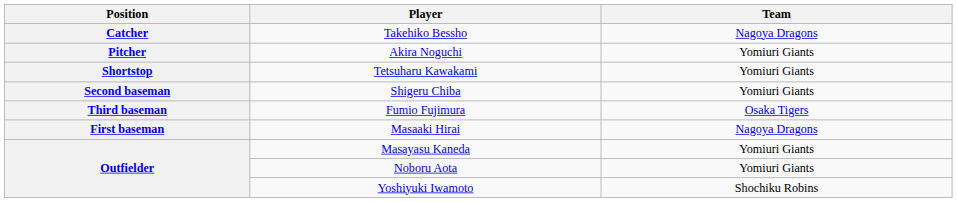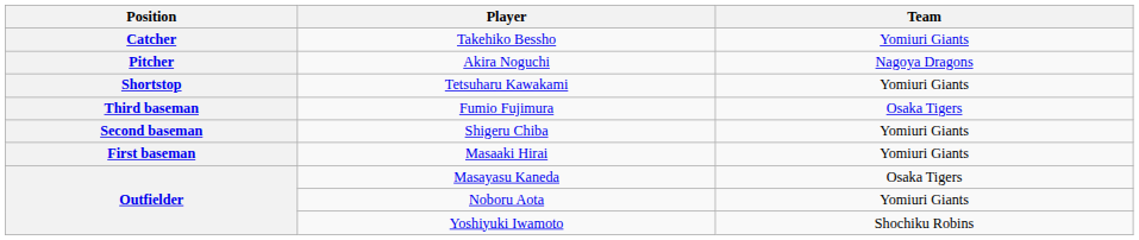Takehiko Bessho | Team: Nagoya Dragons -> Yomiuri Giants
Akira Noguchi | Team: Yomiuri Giants -> Nagoya Dragons
rows swapped: Shigeru Chiba <-> Fumio Fujimura
Masaaki Hirai | Team: Nagoya Dragons -> Yomiuri Giants
Masayasu Kaneda | Team: Yomiuri Giants -> Osaka Tigers
